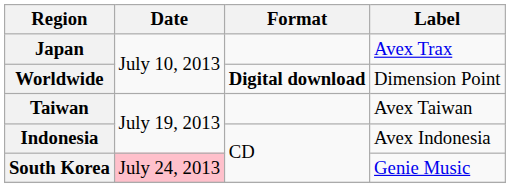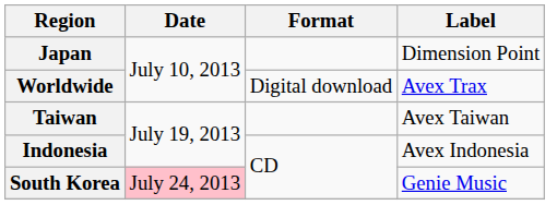Japan | Label: Avex Trax -> Dimension Point
Worldwide | Format: bold -> normal
Worldwide | Label: Dimension Point -> Avex Trax
